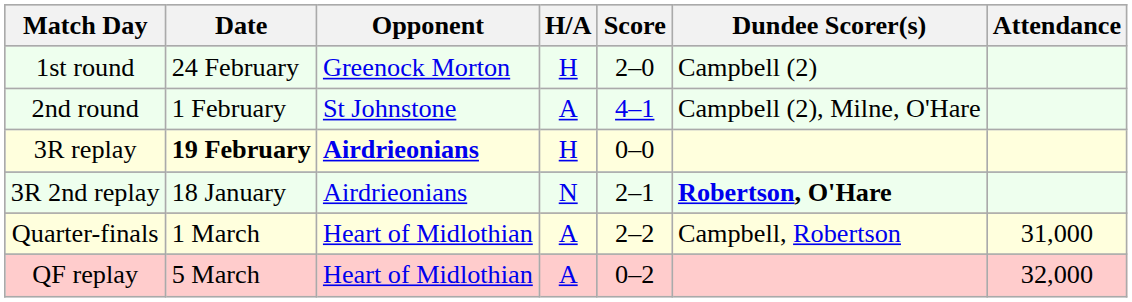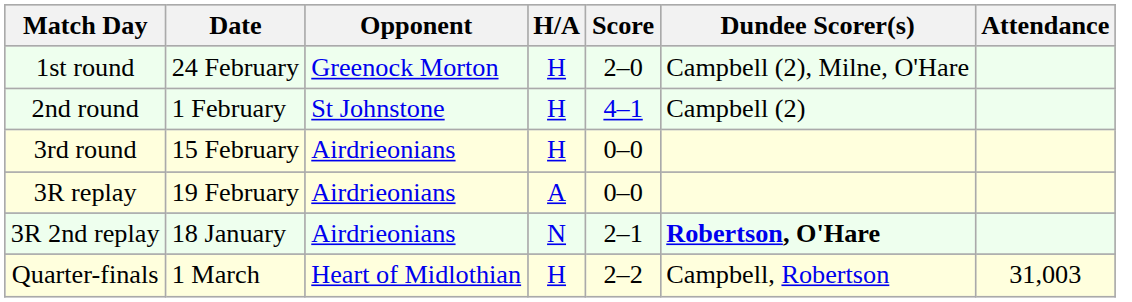1st round | Dundee Scorer(s): Campbell (2) -> Campbell (2), Milne, O'Hare
2nd round | H/A: A -> H
2nd round | Dundee Scorer(s): Campbell (2), Milne, O'Hare -> Campbell (2)
+ row: 3rd round | 15 February | Airdrieonians | H | 0–0
3R replay | Date: bold -> normal
3R replay | Opponent: bold -> normal
3R replay | H/A: H -> A
Quarter-finals | H/A: A -> H
Quarter-finals | Attendance: 31,000 -> 31,003
- row: QF replay | 5 March | Heart of Midlothian | A | 0–2 | 32,000
